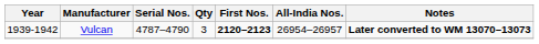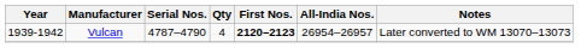Vulcan | Qty: 3 -> 4
Vulcan | Notes: bold -> normal
